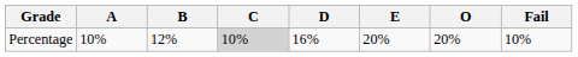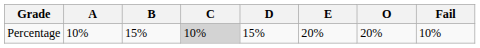Percentage | B: 12% -> 15%
Percentage | D: 16% -> 15%
